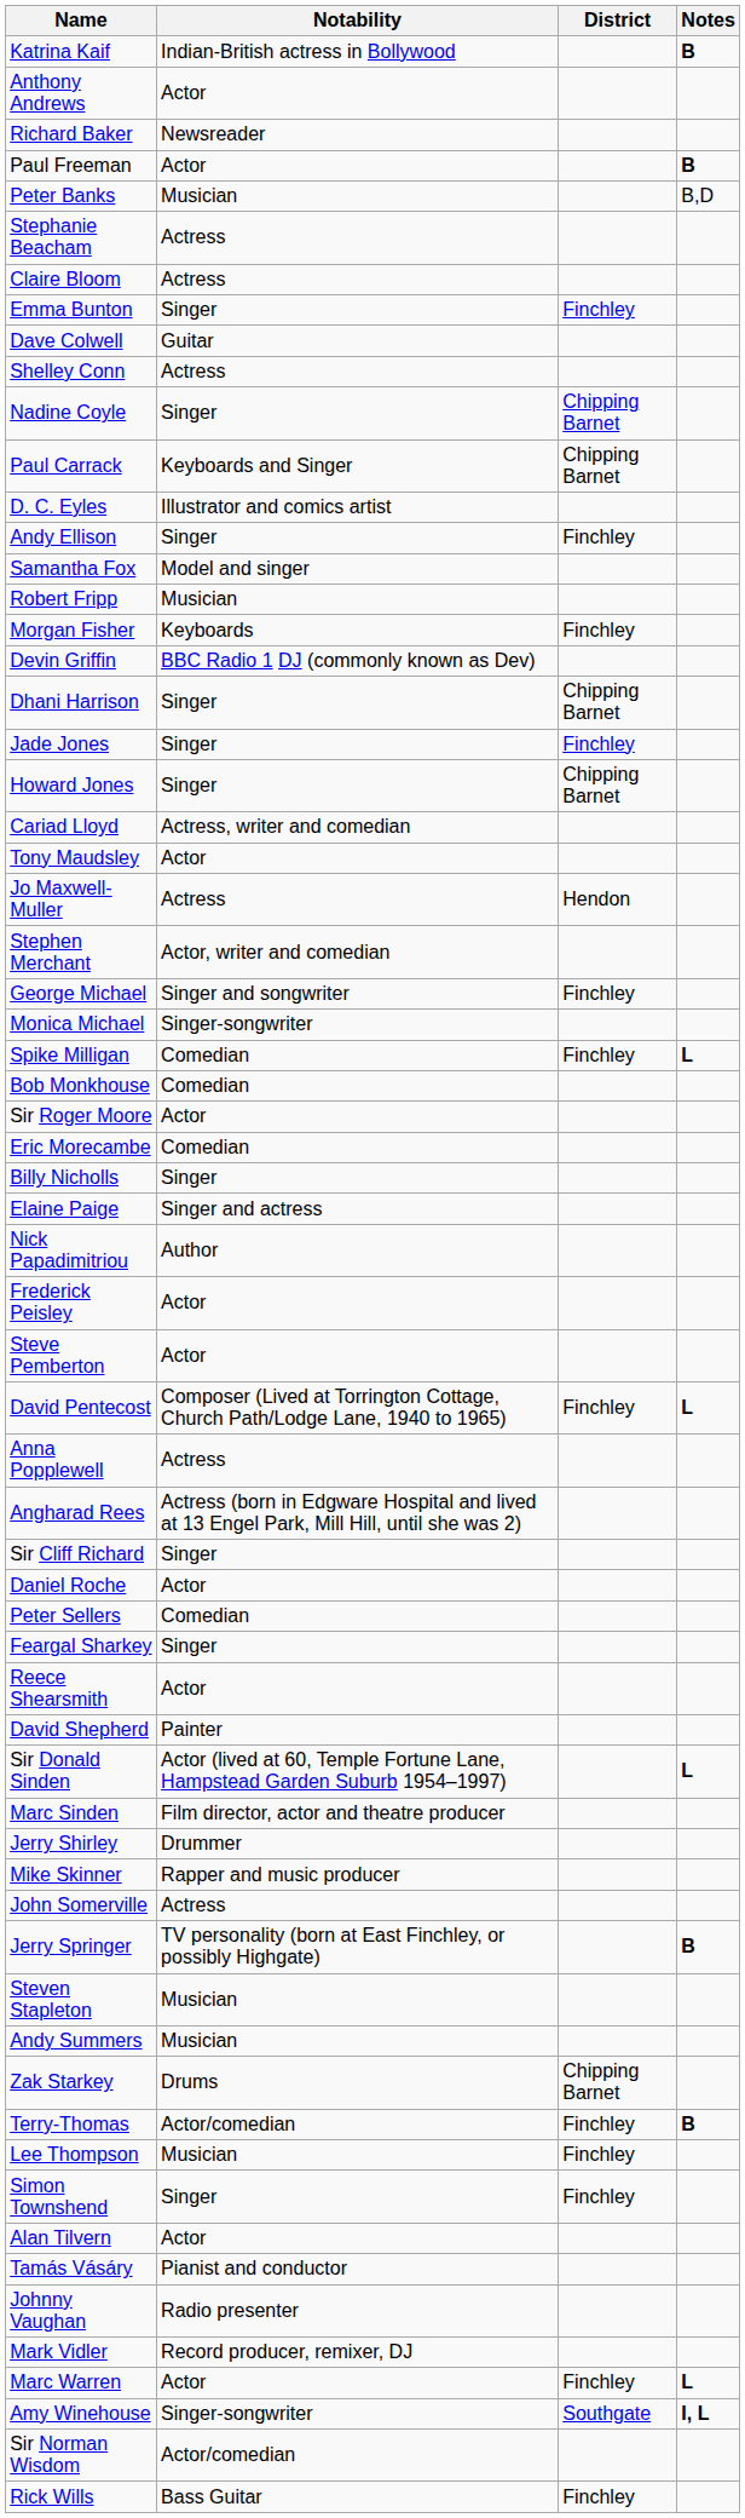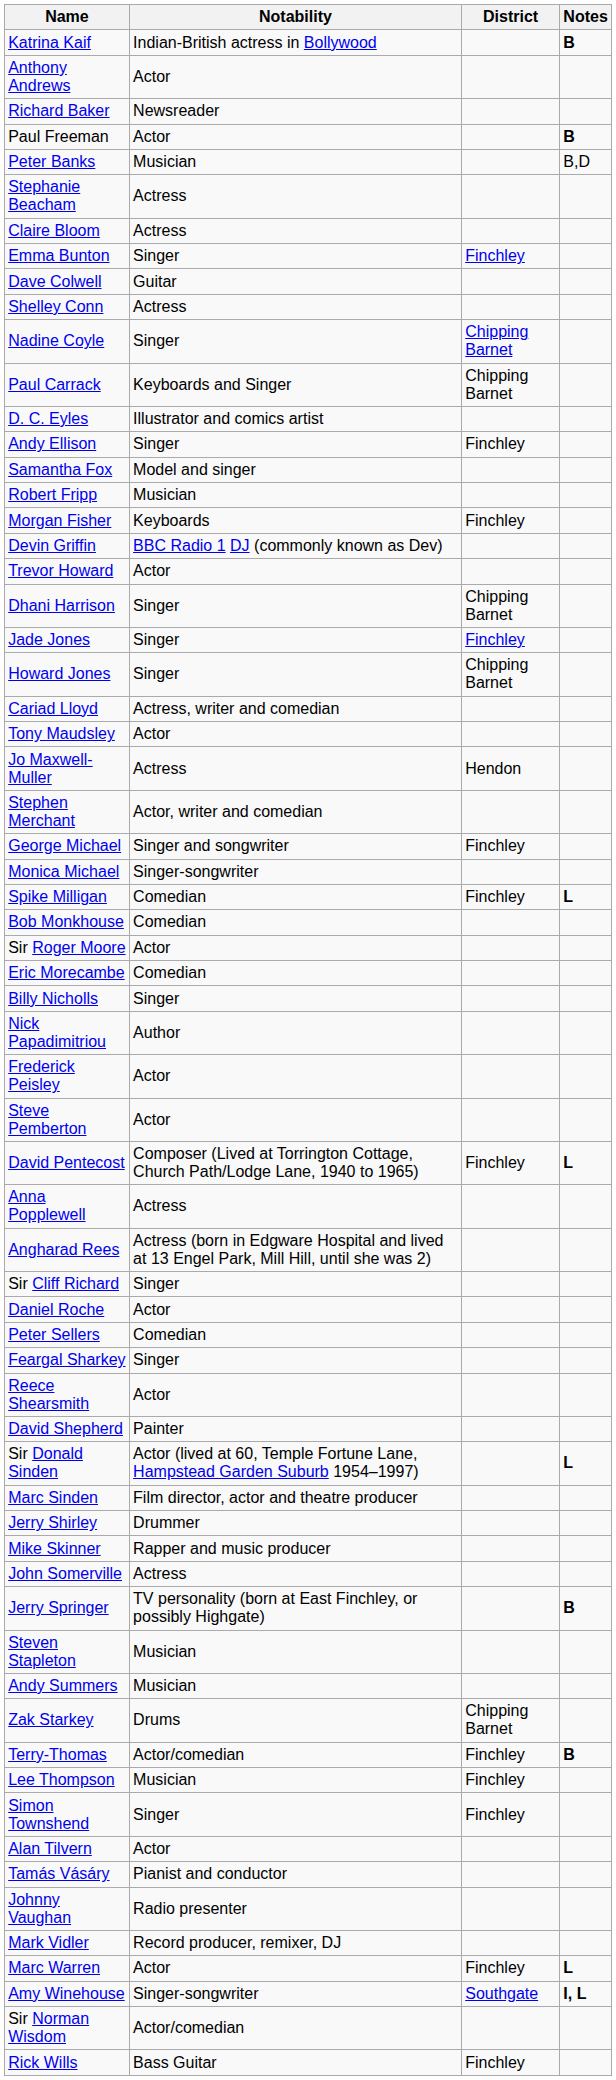+ row: Trevor Howard | Actor
- row: Elaine Paige | Singer and actress
